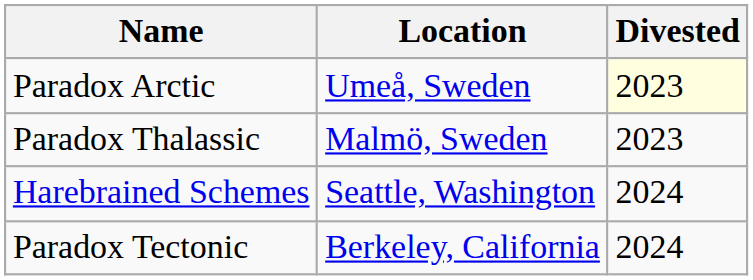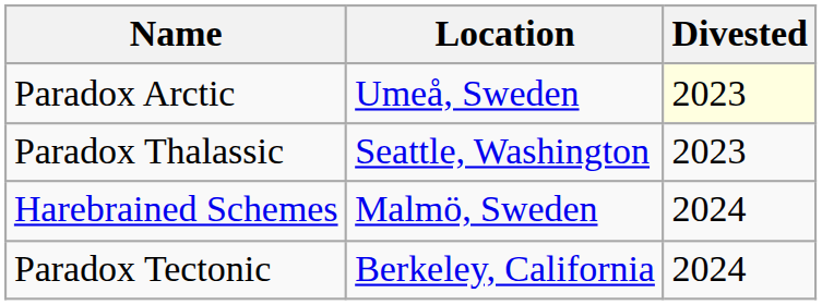Paradox Thalassic | Location: Malmö, Sweden -> Seattle, Washington
Harebrained Schemes | Location: Seattle, Washington -> Malmö, Sweden
